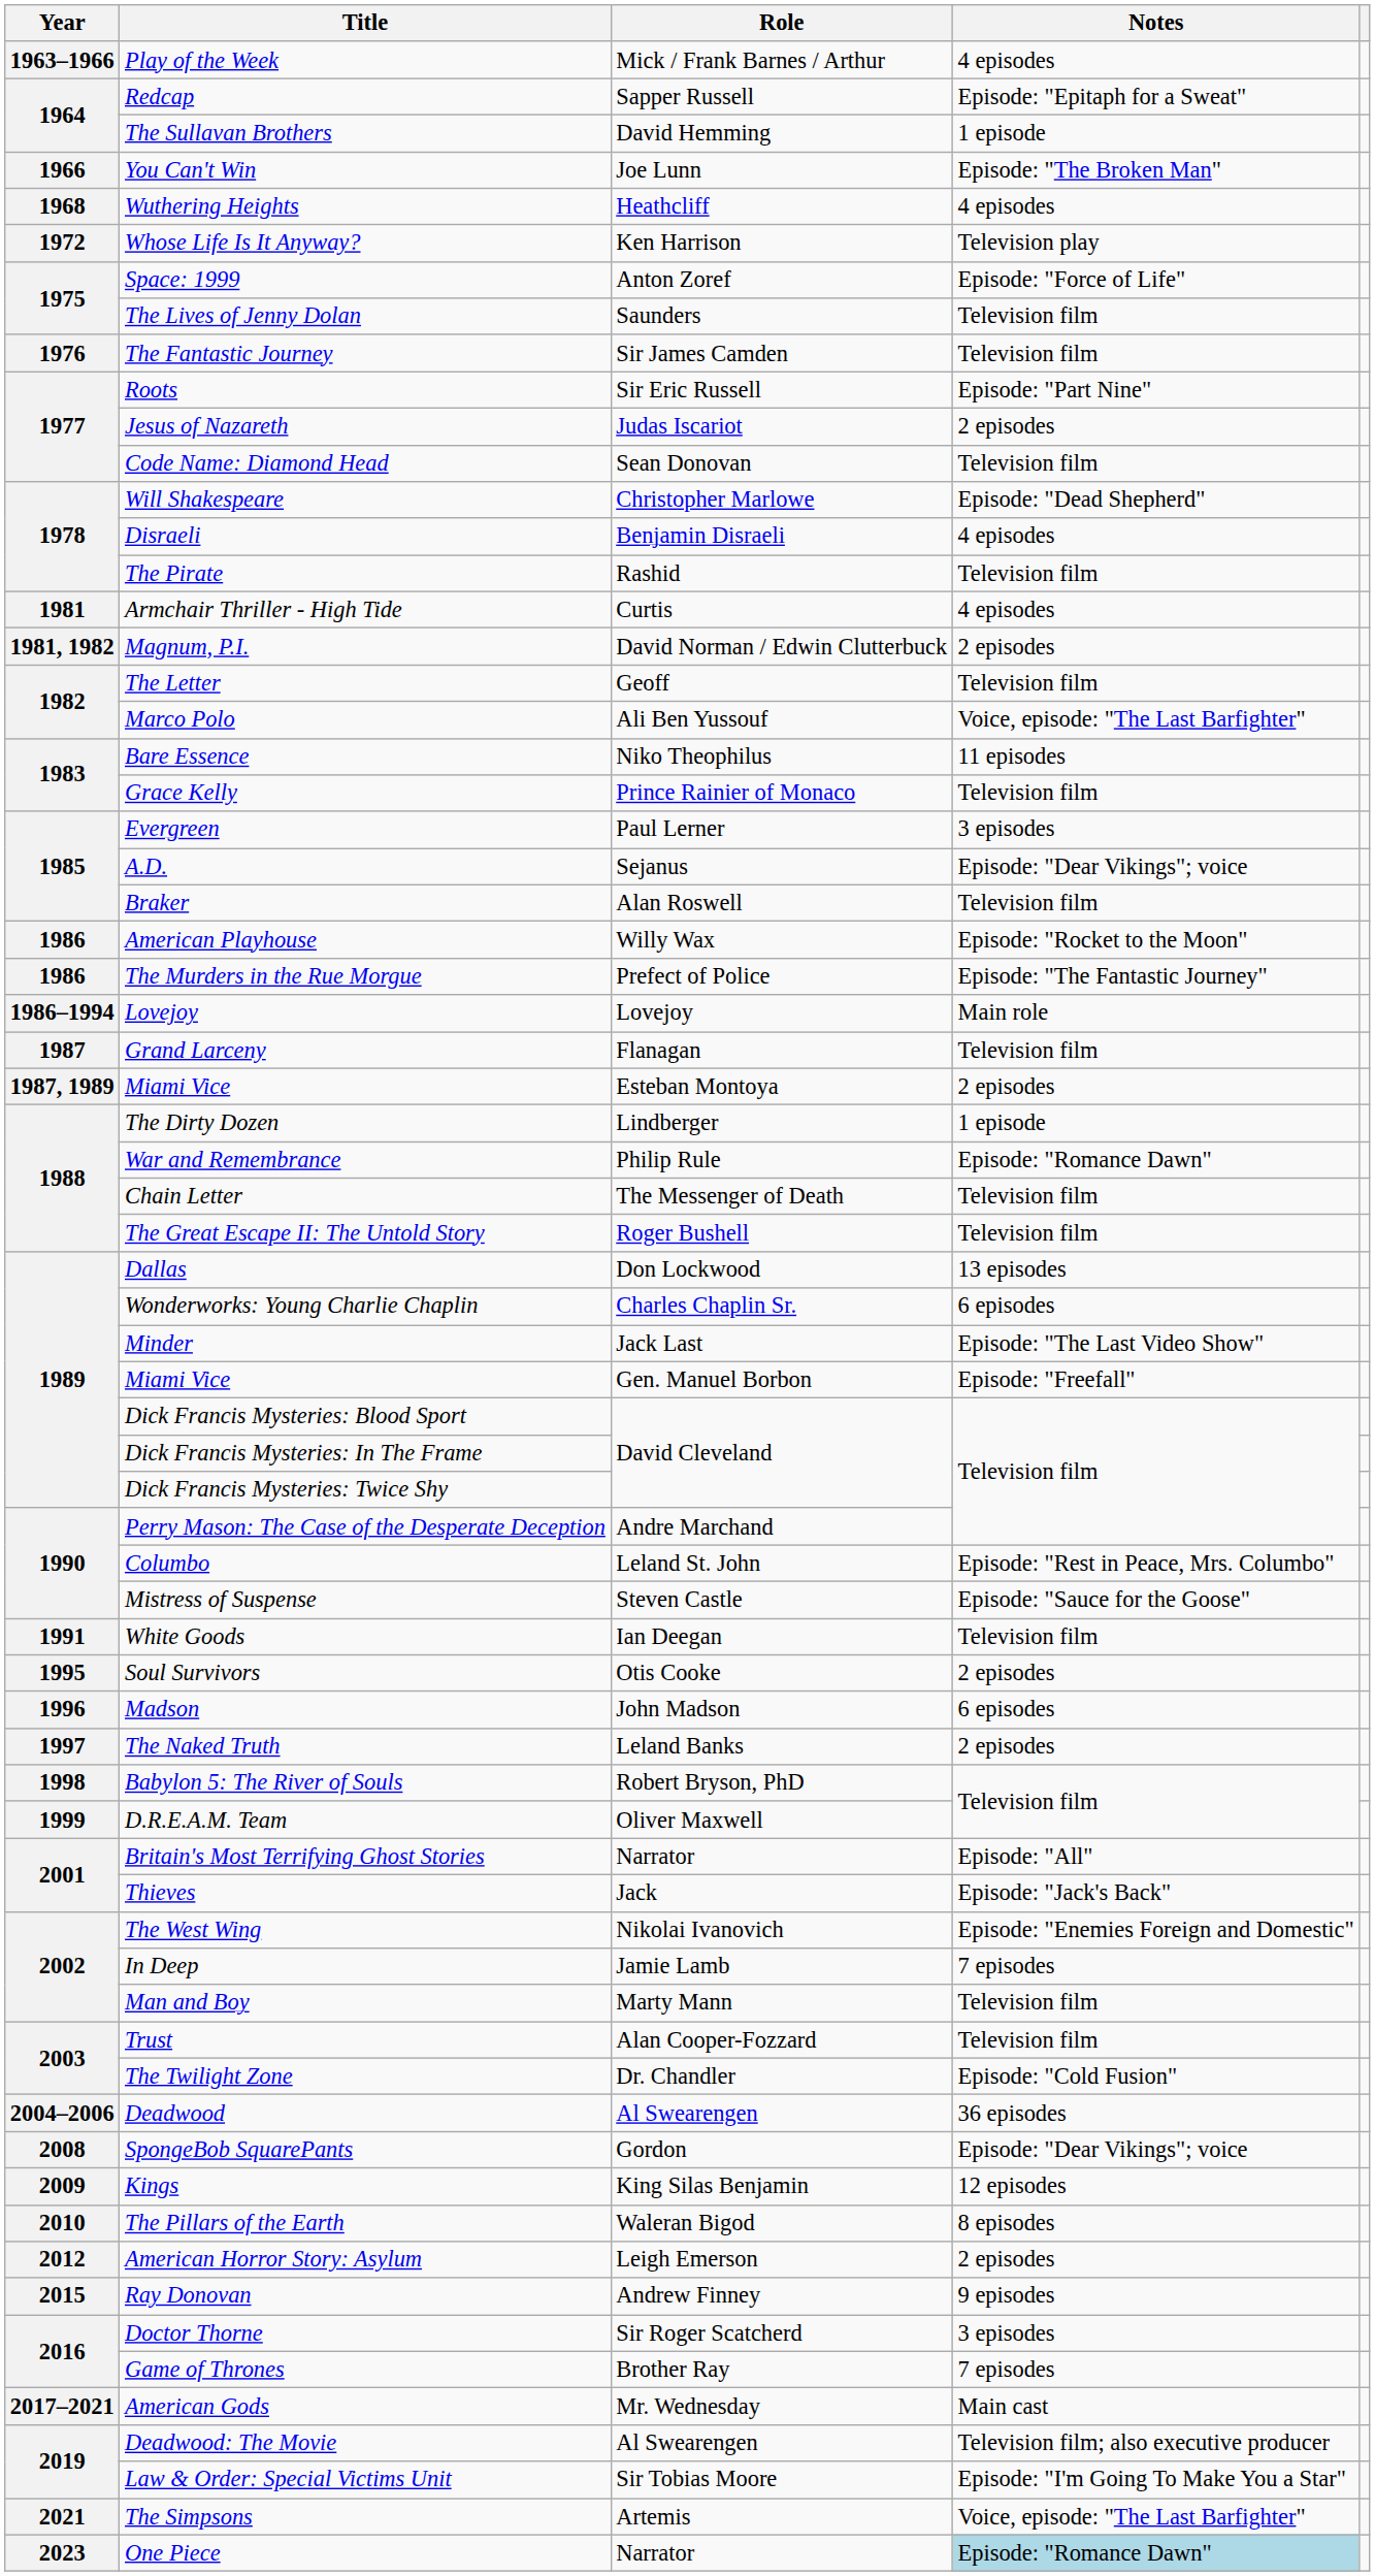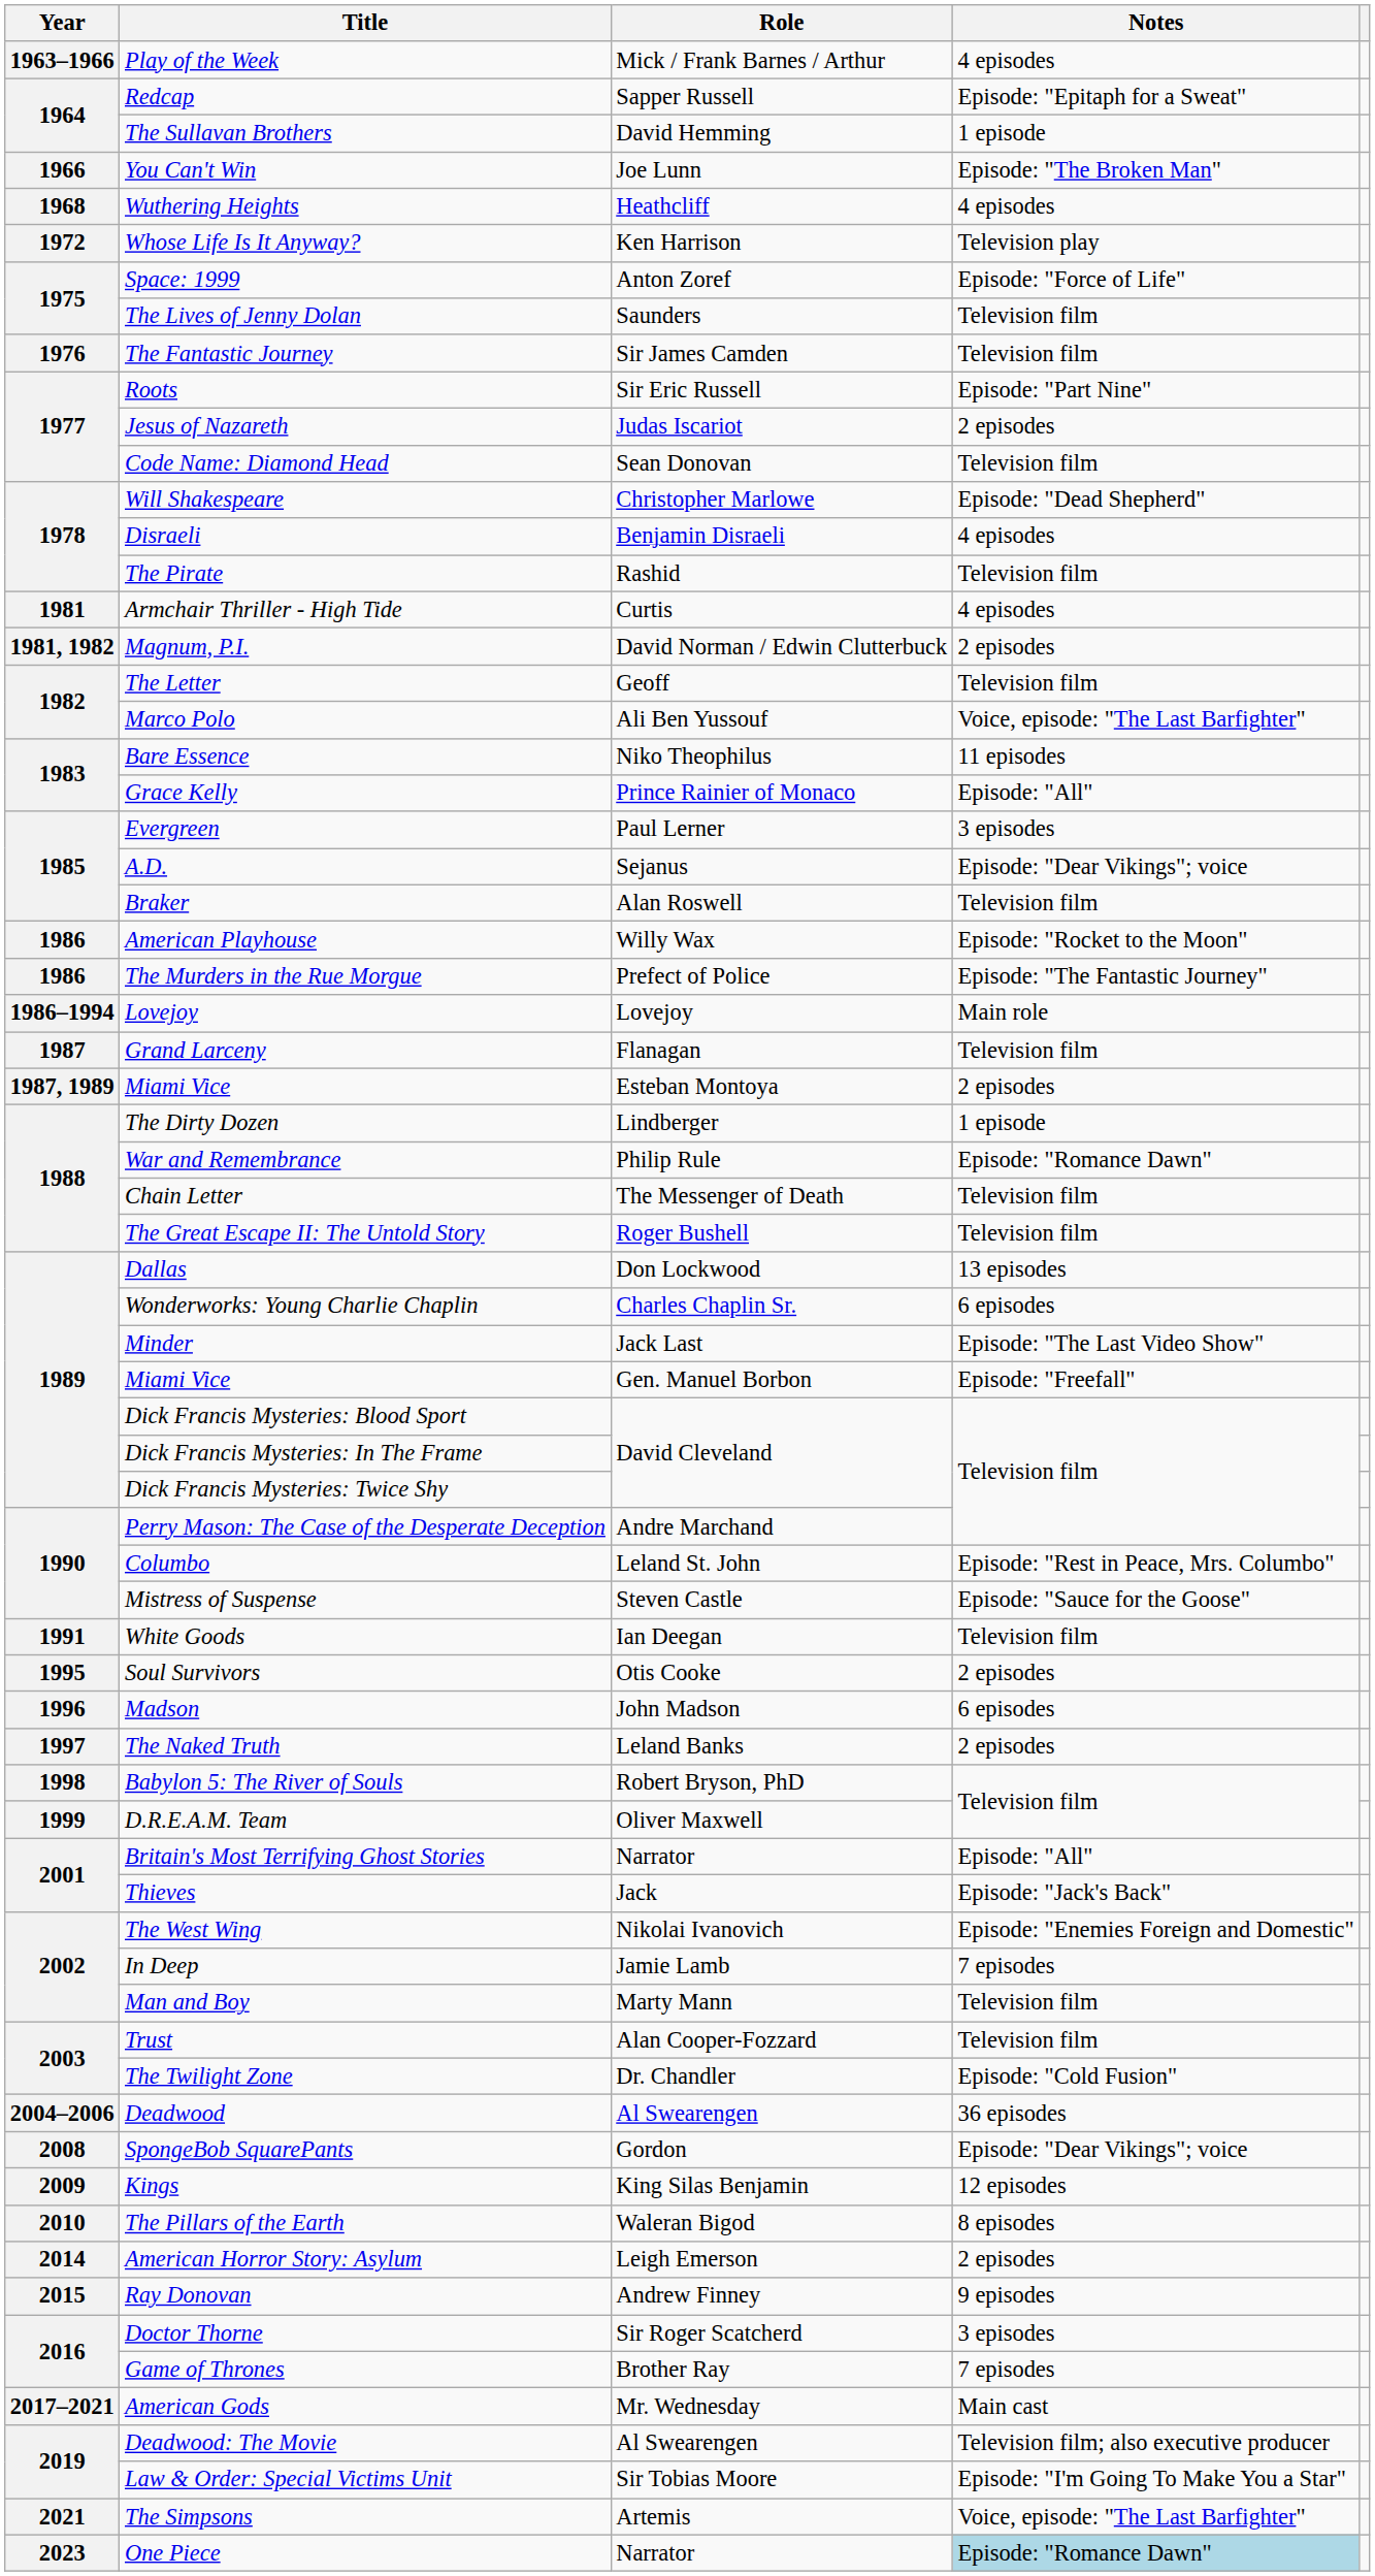Grace Kelly | Notes: Television film -> Episode: "All"
American Horror Story: Asylum | Year: 2012 -> 2014
